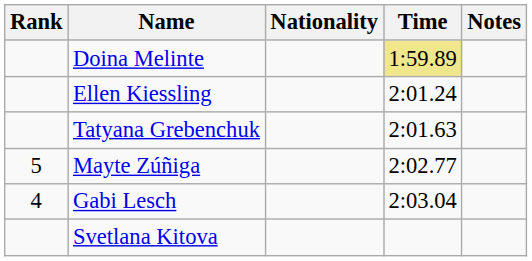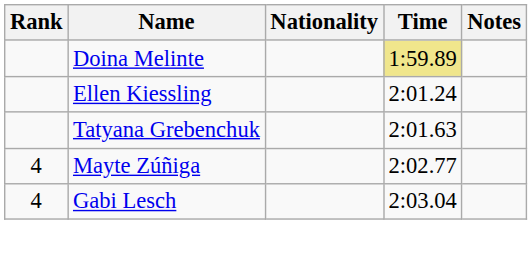Mayte Zúñiga | Rank: 5 -> 4
- row: Svetlana Kitova
